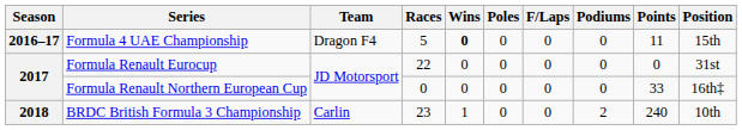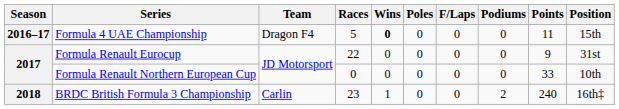Formula Renault Eurocup | Points: 0 -> 9
Formula Renault Northern European Cup | Position: 16th‡ -> 10th
BRDC British Formula 3 Championship | Position: 10th -> 16th‡
